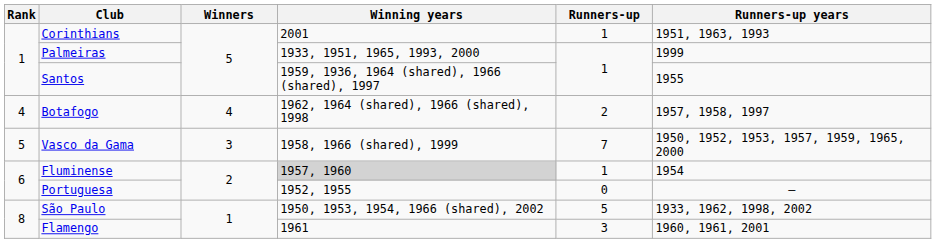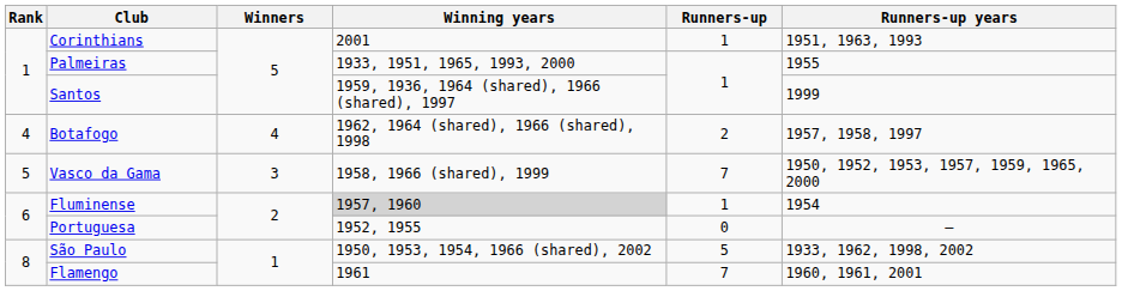Palmeiras | Runners-up years: 1999 -> 1955
Santos | Runners-up years: 1955 -> 1999
Flamengo | Runners-up: 3 -> 7
